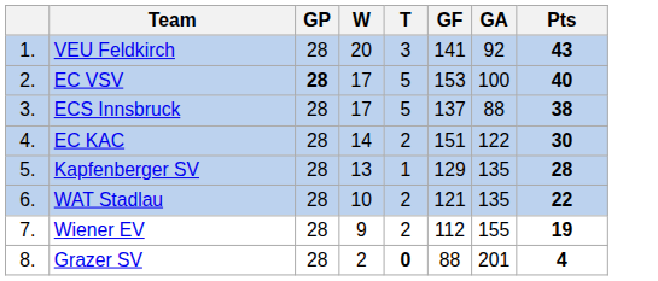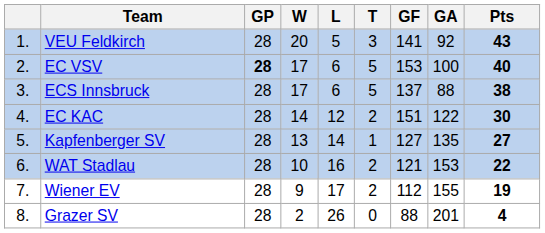+ column: L | 5 | 6 | 6 | 12 | 14 | 16 | 17 | 26
Kapfenberger SV | GF: 129 -> 127
Kapfenberger SV | Pts: 28 -> 27
WAT Stadlau | GA: 135 -> 153
Grazer SV | T: bold -> normal
